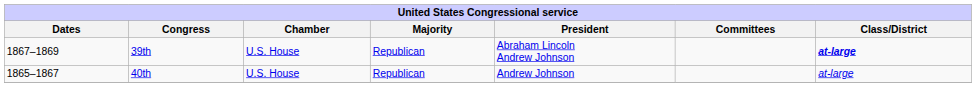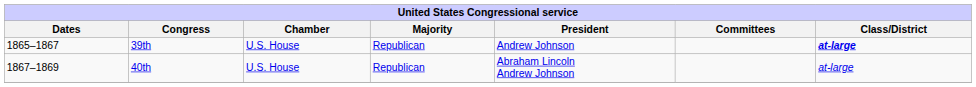39th | Dates: 1867–1869 -> 1865–1867
39th | President: Abraham Lincoln Andrew Johnson -> Andrew Johnson
40th | Dates: 1865–1867 -> 1867–1869
40th | President: Andrew Johnson -> Abraham Lincoln Andrew Johnson
